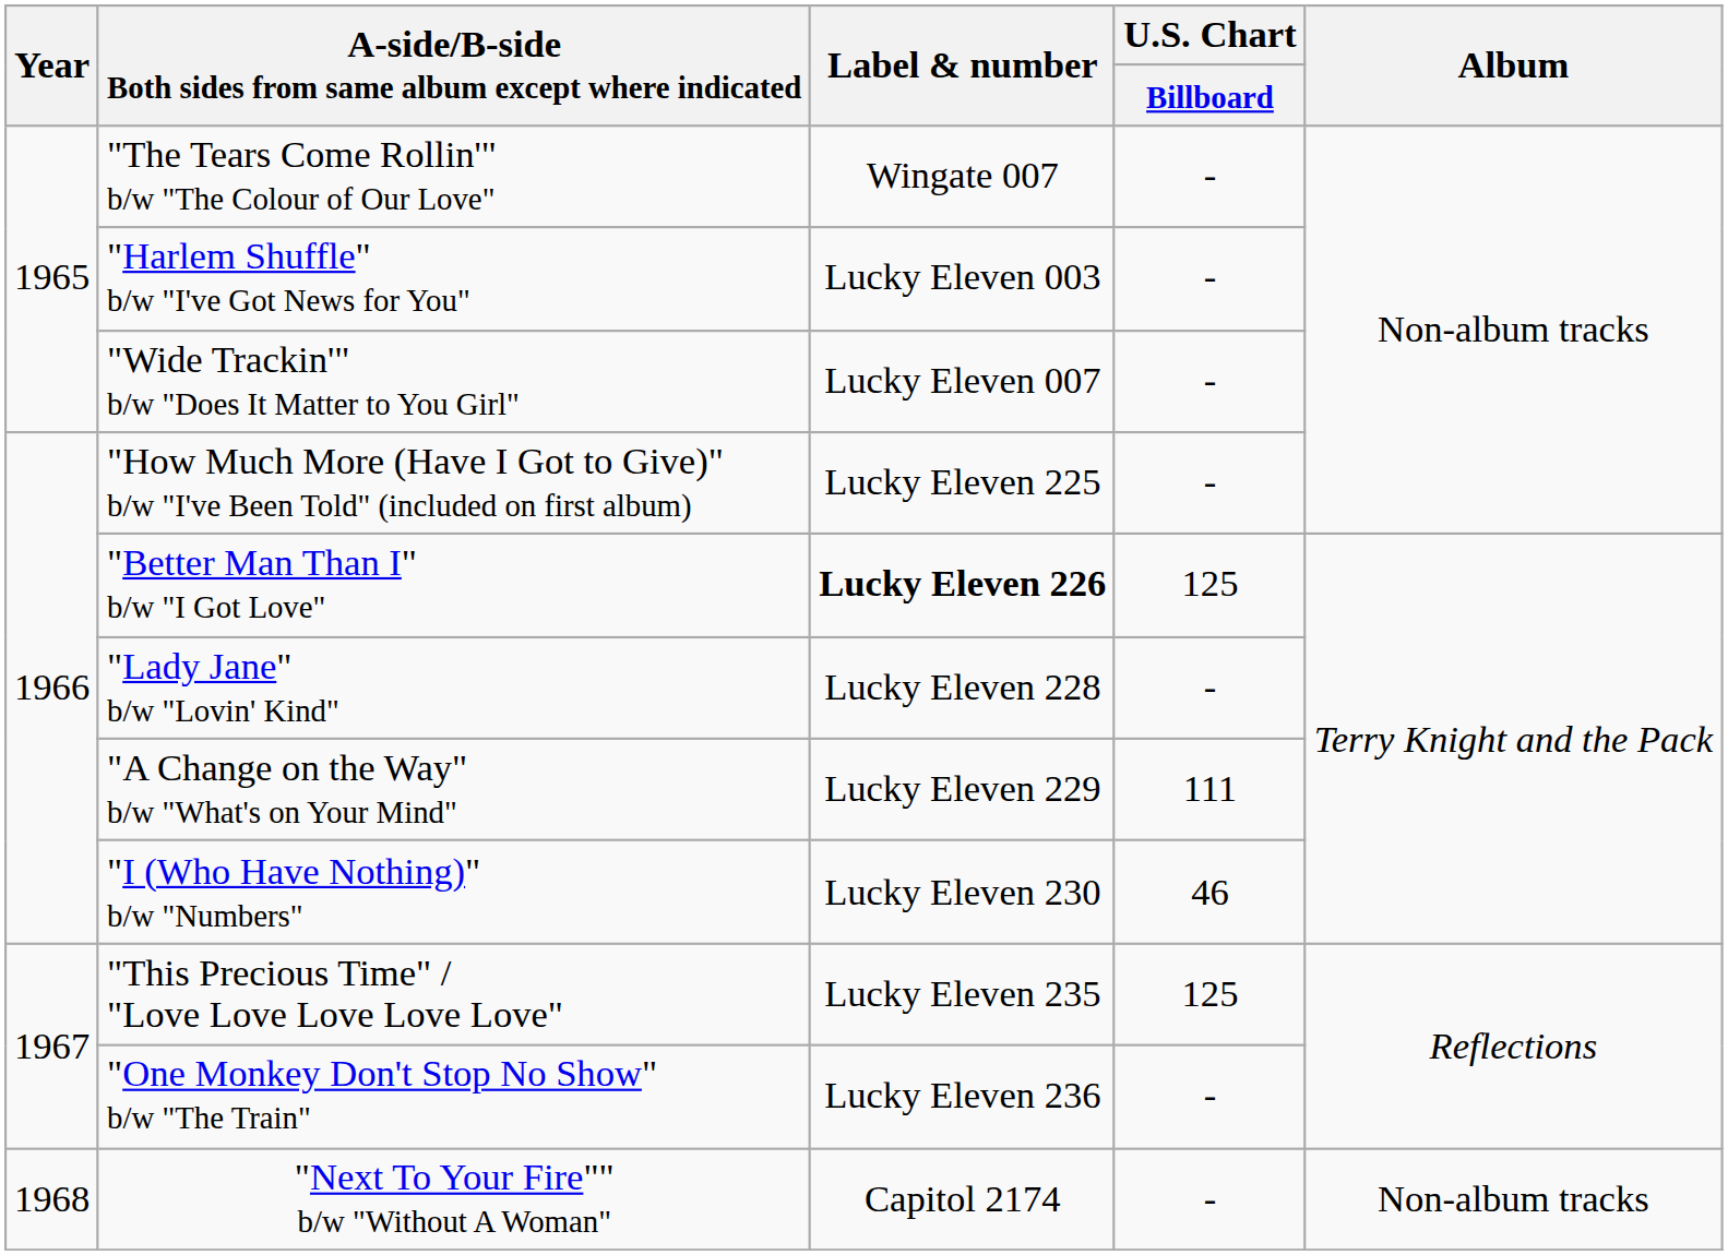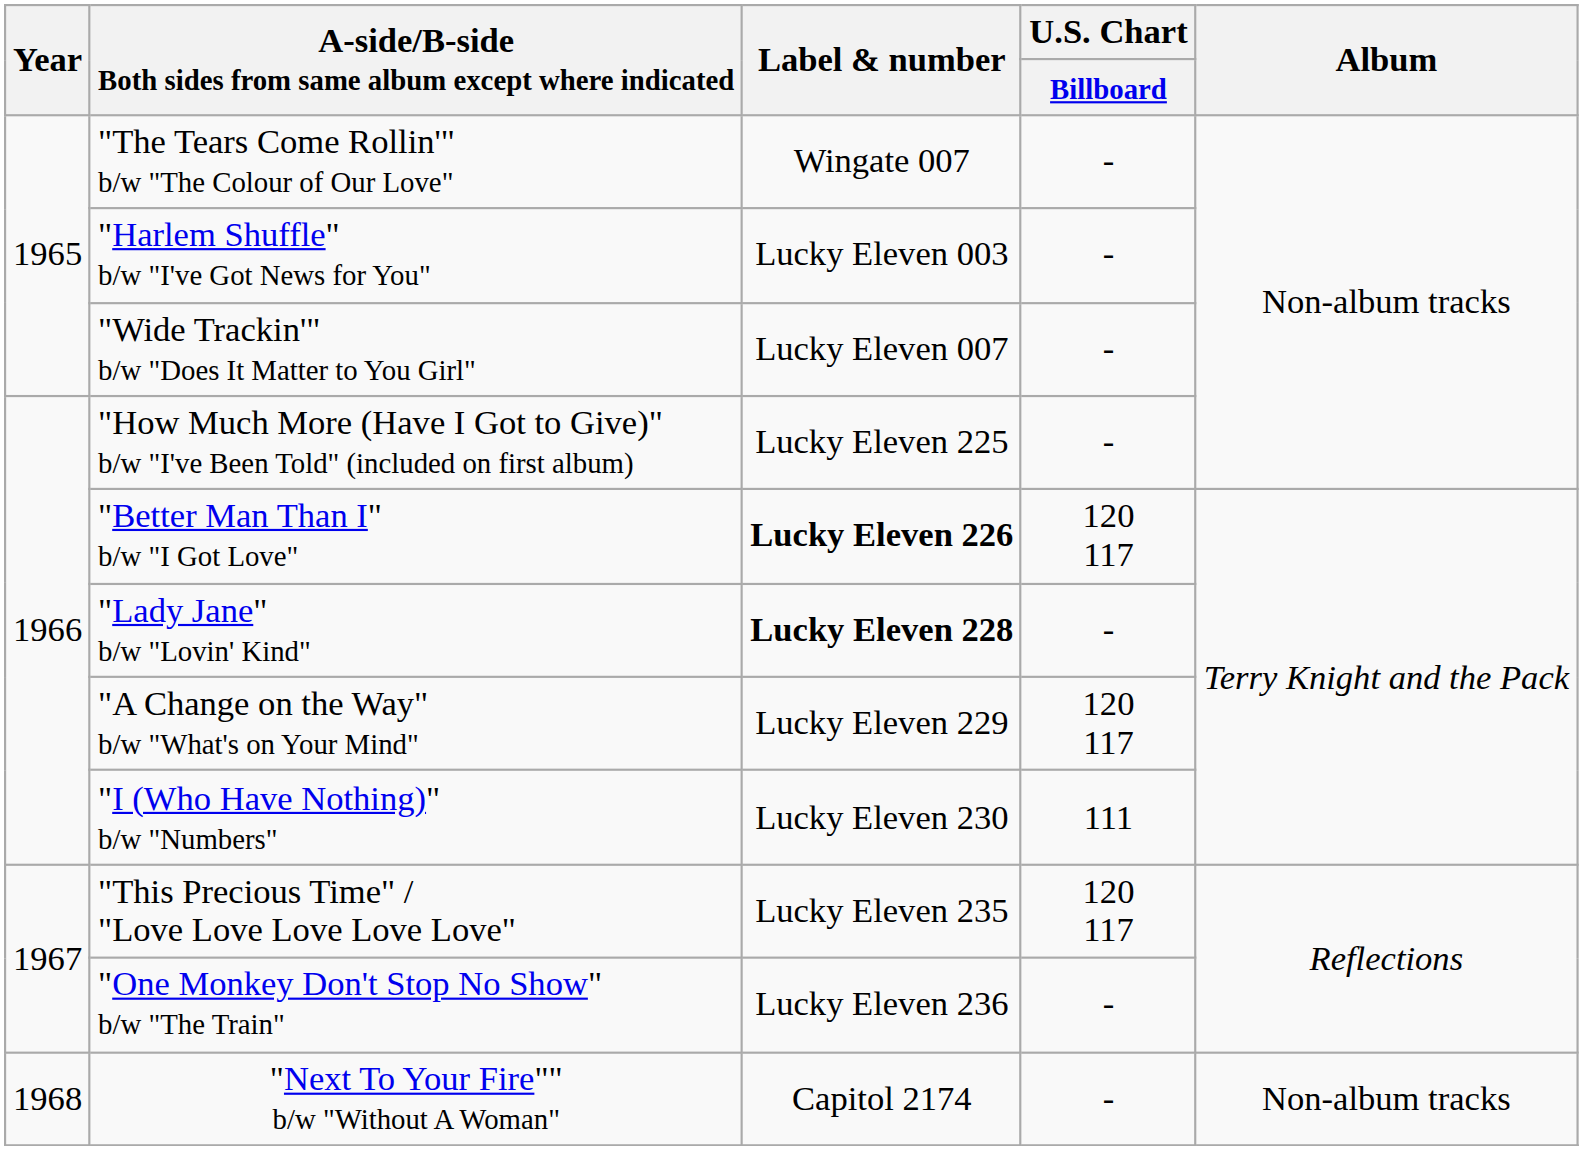"Better Man Than I" b/w "I Got Love" | U.S. Chart / Billboard: 125 -> 120 117
"Lady Jane" b/w "Lovin' Kind" | Label & number: normal -> bold
"A Change on the Way" b/w "What's on Your Mind" | U.S. Chart / Billboard: 111 -> 120 117
"I (Who Have Nothing)" b/w "Numbers" | U.S. Chart / Billboard: 46 -> 111
"This Precious Time" / "Love Love Love Love Love" | U.S. Chart / Billboard: 125 -> 120 117
